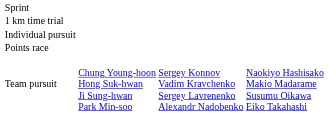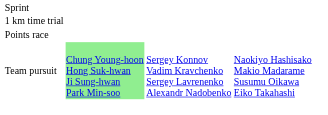- row: Individual pursuit
Team pursuit | column 2: no background -> lightgreen background
